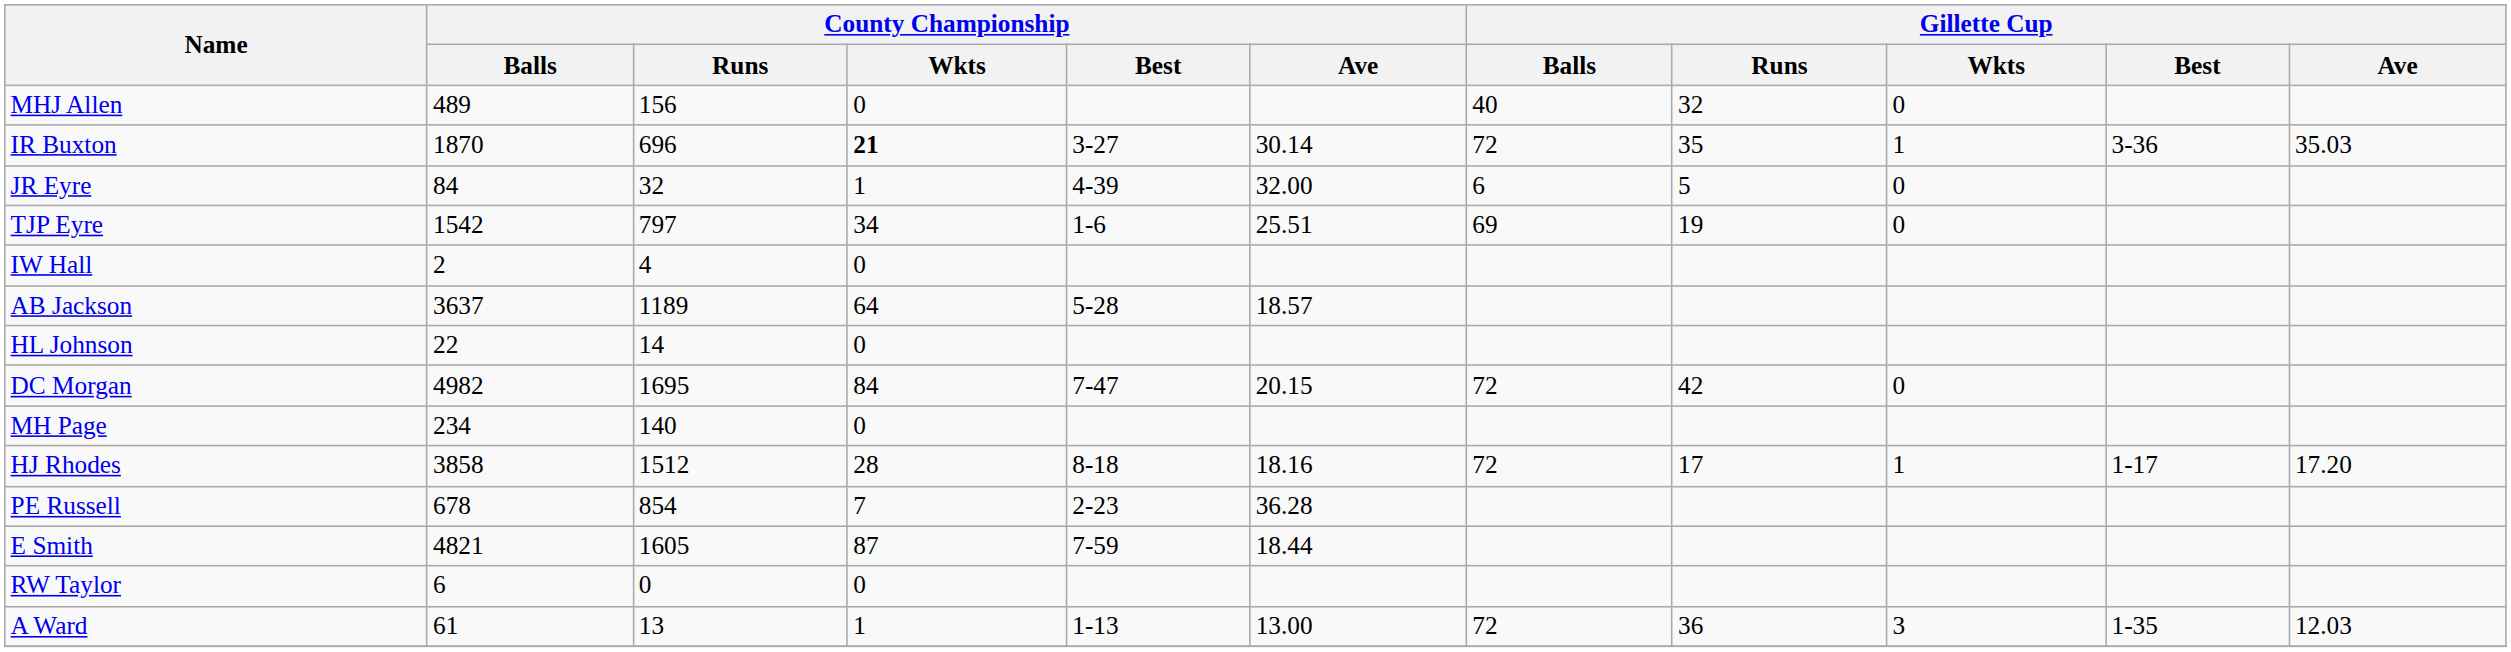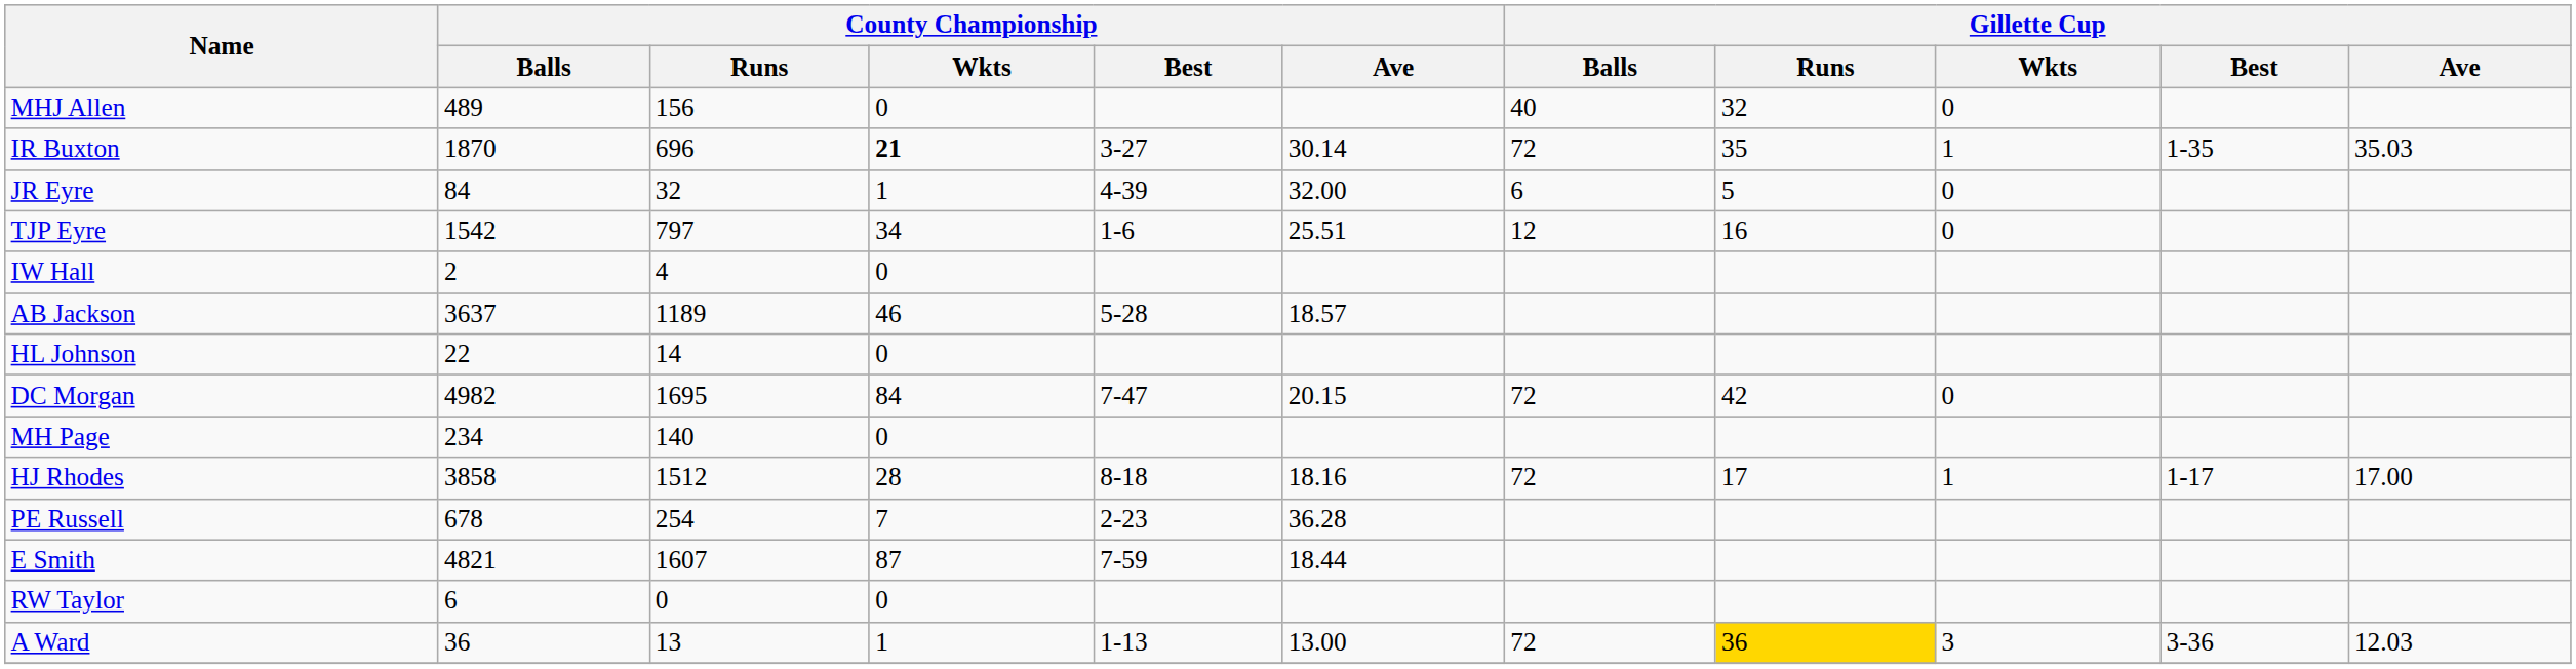IR Buxton | Gillette Cup / Best: 3-36 -> 1-35
TJP Eyre | Gillette Cup / Balls: 69 -> 12
TJP Eyre | Gillette Cup / Runs: 19 -> 16
AB Jackson | County Championship / Wkts: 64 -> 46
HJ Rhodes | Gillette Cup / Ave: 17.20 -> 17.00
PE Russell | County Championship / Runs: 854 -> 254
E Smith | County Championship / Runs: 1605 -> 1607
A Ward | County Championship / Balls: 61 -> 36
A Ward | Gillette Cup / Runs: no background -> gold background
A Ward | Gillette Cup / Best: 1-35 -> 3-36
